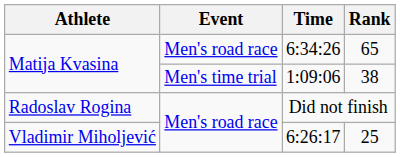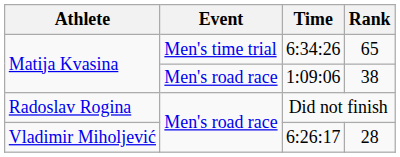6:34:26 | Event: Men's road race -> Men's time trial
1:09:06 | Event: Men's time trial -> Men's road race
6:26:17 | Rank: 25 -> 28
